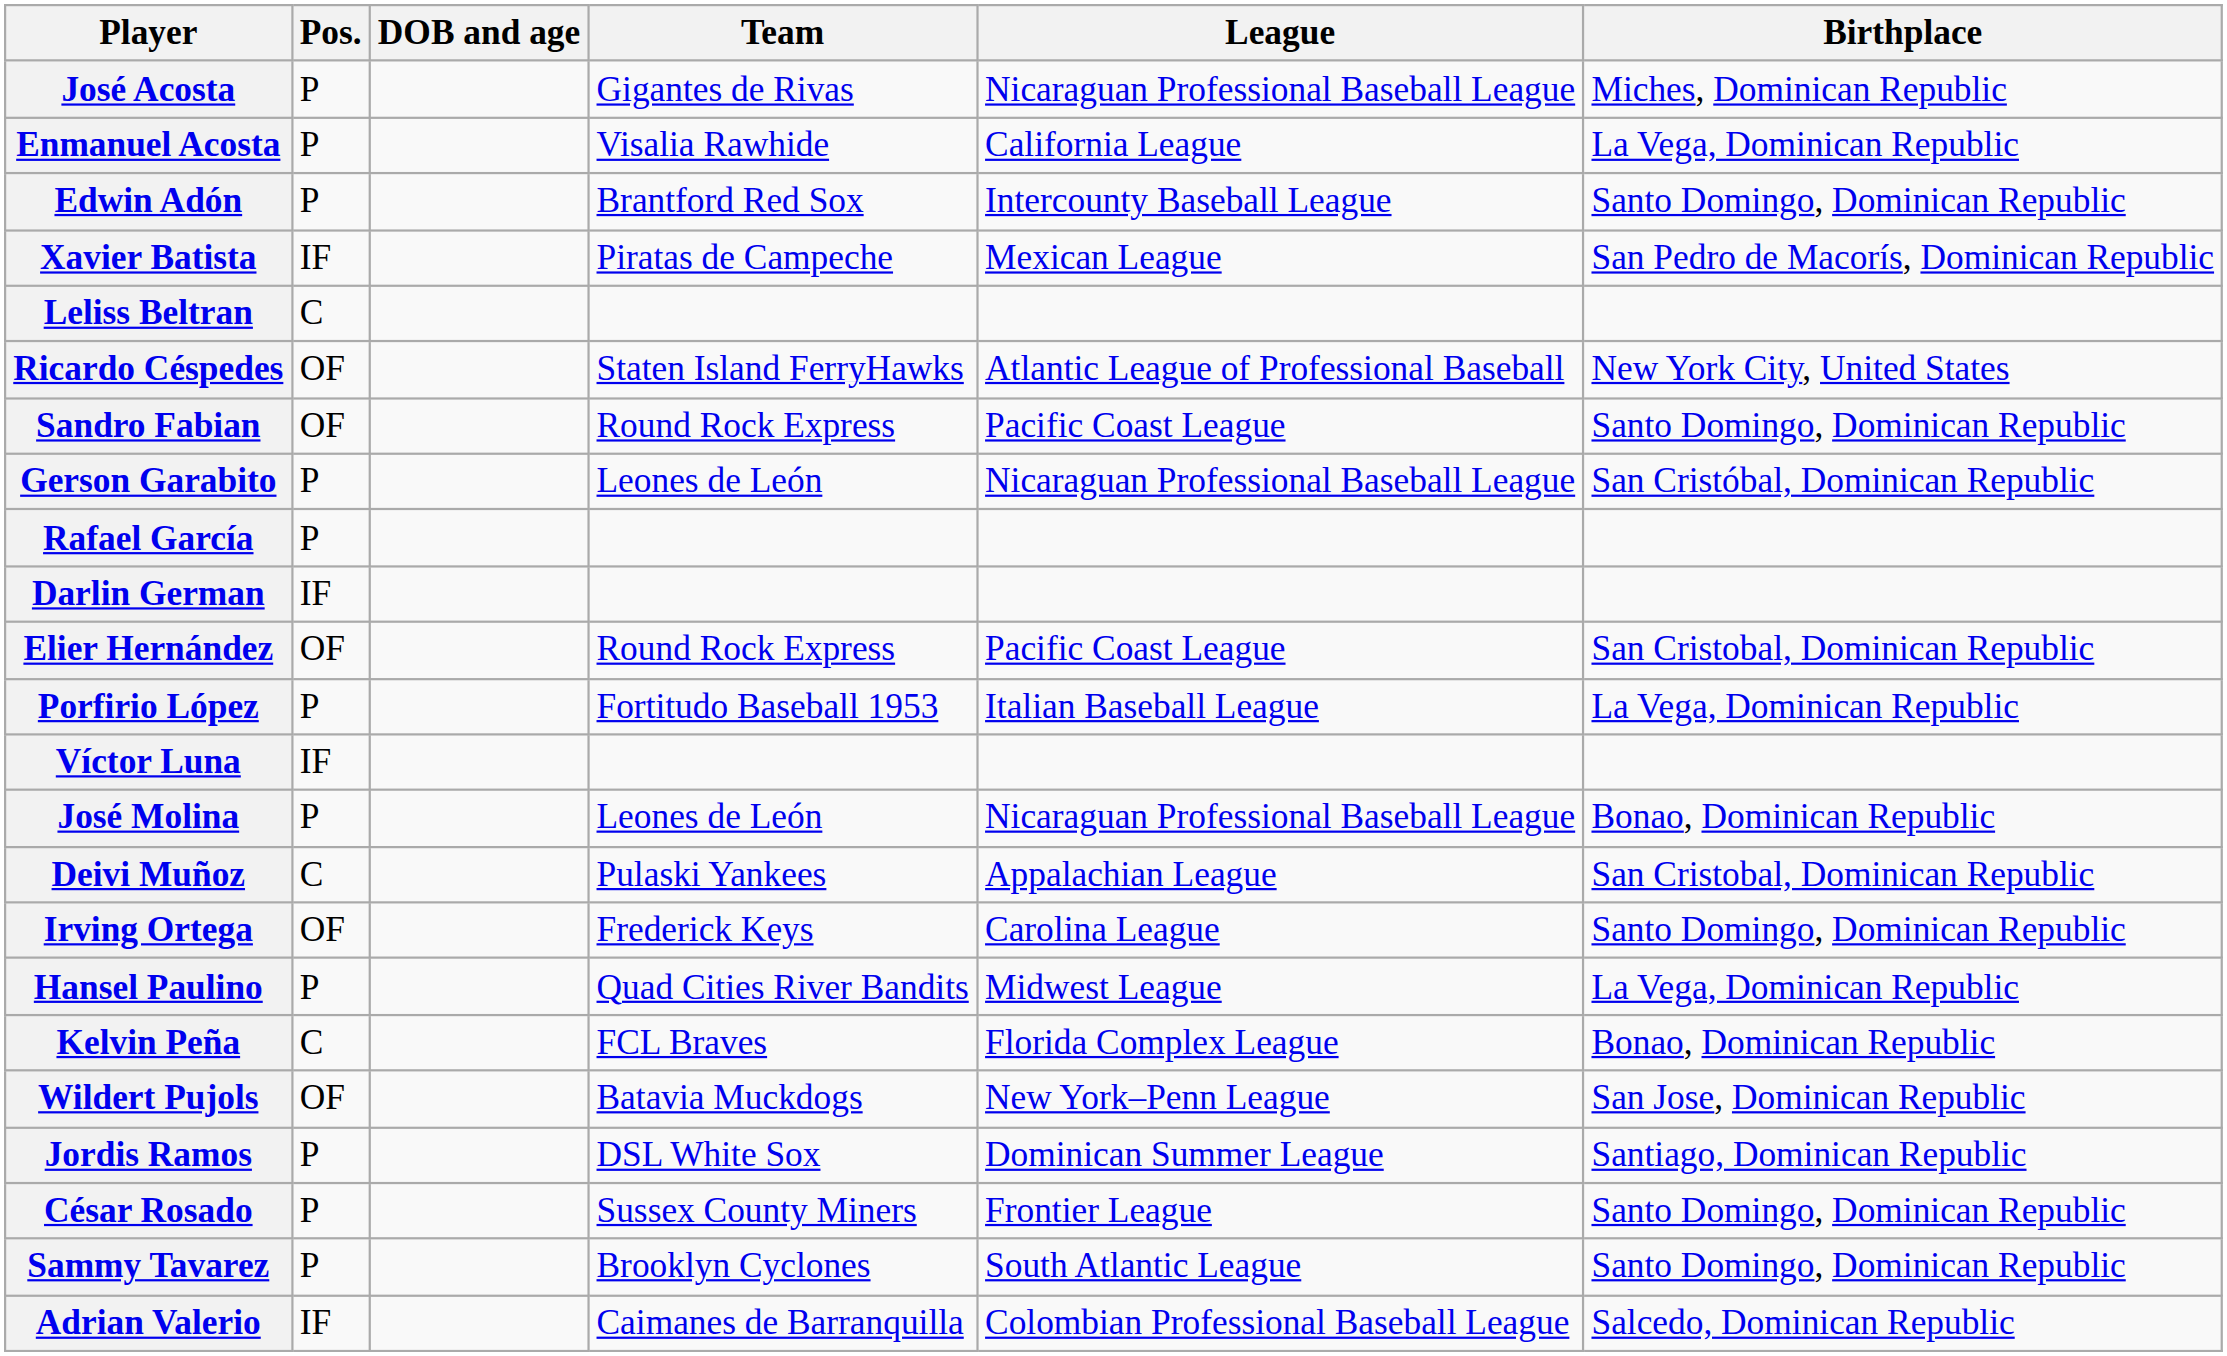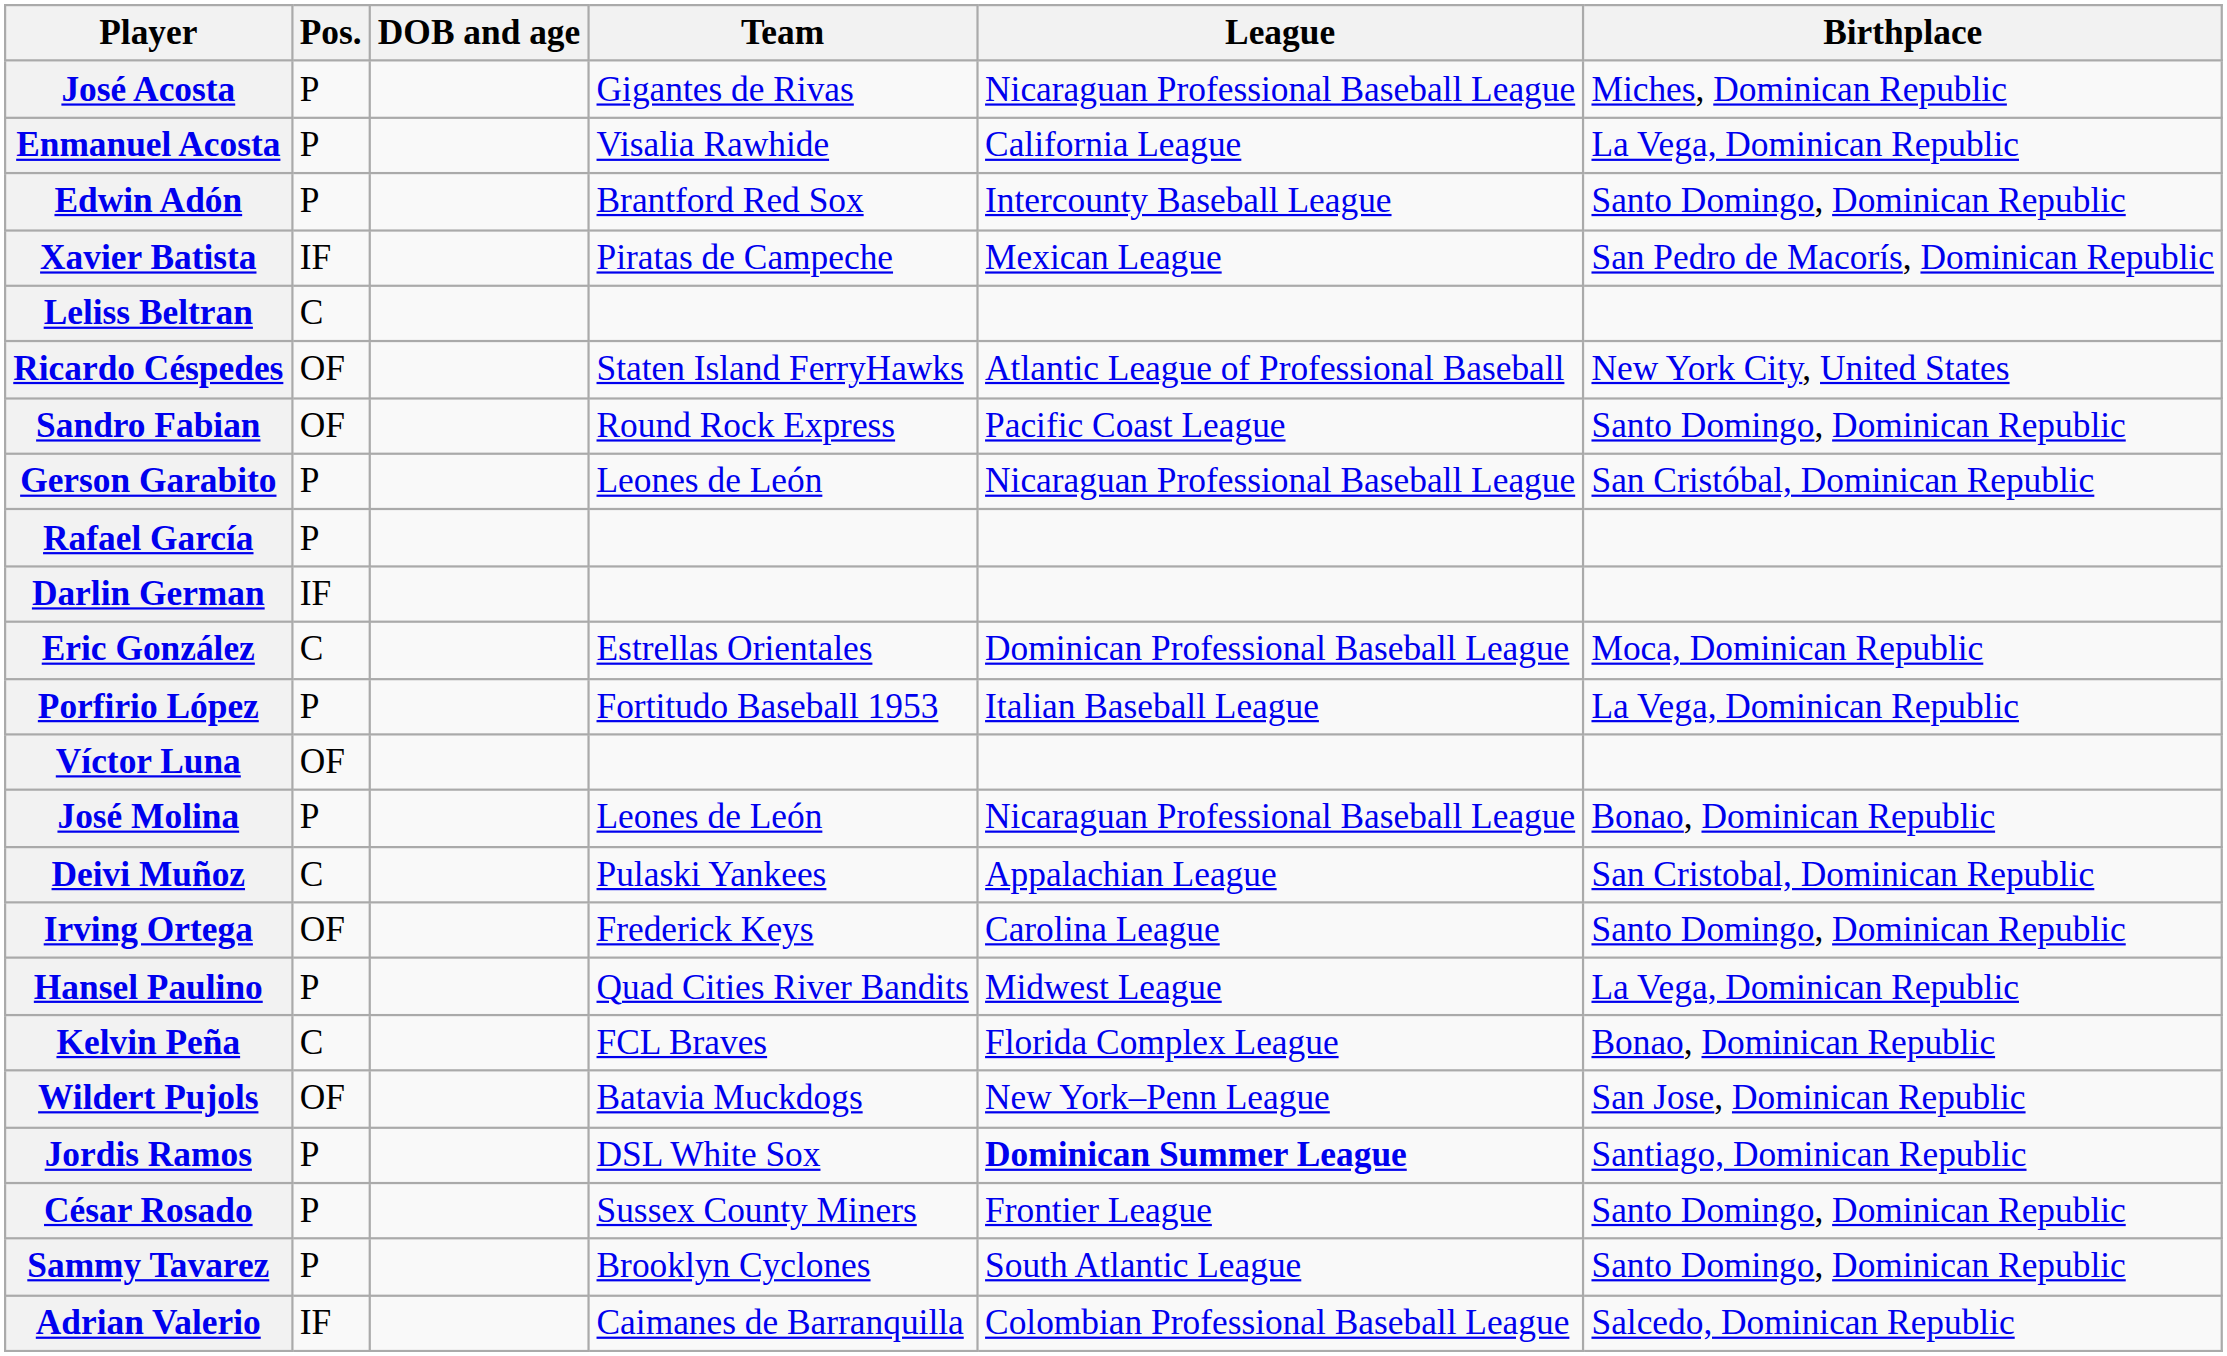+ row: Eric González | C | Estrellas Orientales | Dominican Professional Baseball League | Moca, Dominican Republic
- row: Elier Hernández | OF | Round Rock Express | Pacific Coast League | San Cristobal, Dominican Republic
Víctor Luna | Pos.: IF -> OF
Jordis Ramos | League: normal -> bold
